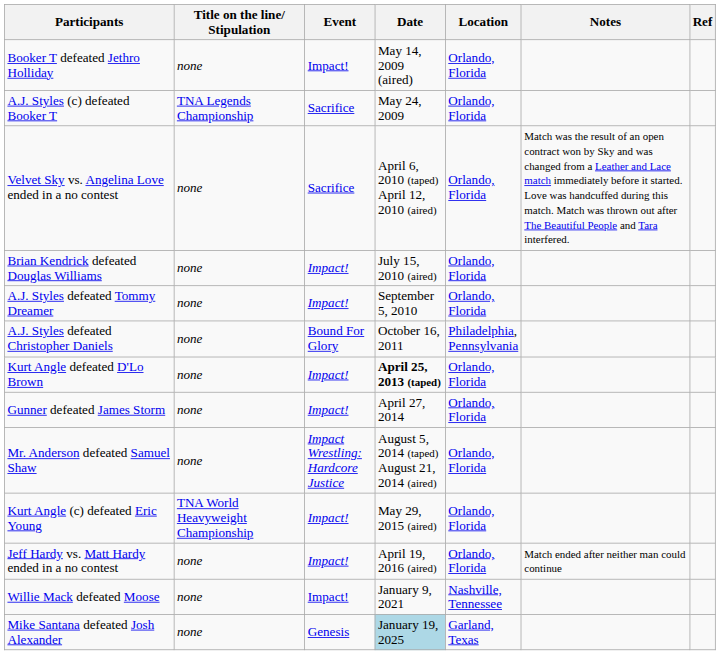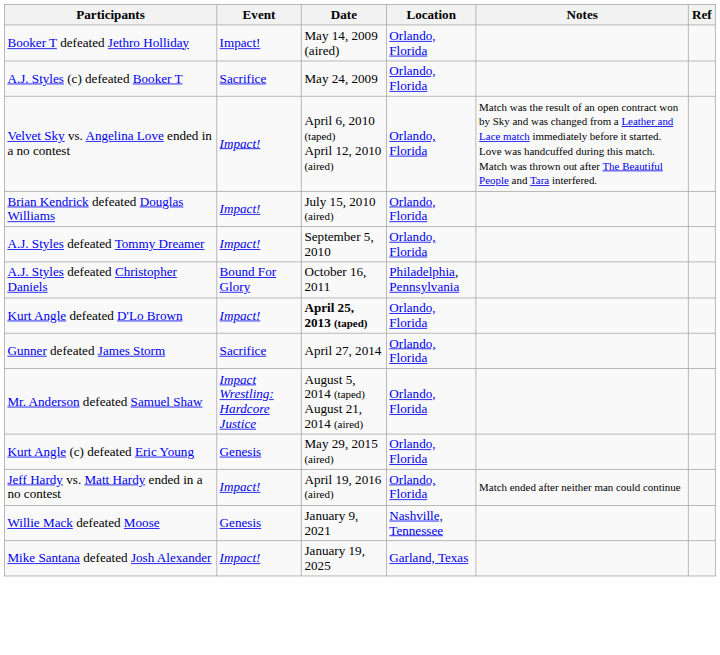- column: Title on the line/ Stipulation | none | TNA Legends Championship | none | none | none | none | none | none | none | TNA World Heavyweight Championship | none | none | none
Velvet Sky vs. Angelina Love ended in a no contest | Event: Sacrifice -> Impact!
Gunner defeated James Storm | Event: Impact! -> Sacrifice
Kurt Angle (c) defeated Eric Young | Event: Impact! -> Genesis
Willie Mack defeated Moose | Event: Impact! -> Genesis
Mike Santana defeated Josh Alexander | Event: Genesis -> Impact!
Mike Santana defeated Josh Alexander | Date: lightblue background -> no background
